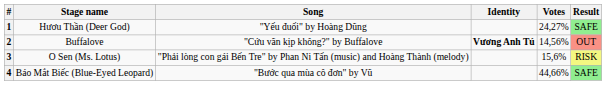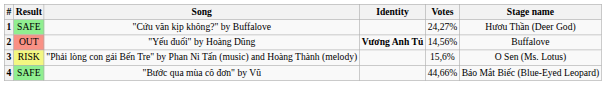columns swapped: Stage name <-> Result
1 | Song: "Yếu đuối" by Hoàng Dũng -> "Cứu vãn kịp không?" by Buffalove
2 | Song: "Cứu vãn kịp không?" by Buffalove -> "Yếu đuối" by Hoàng Dũng
